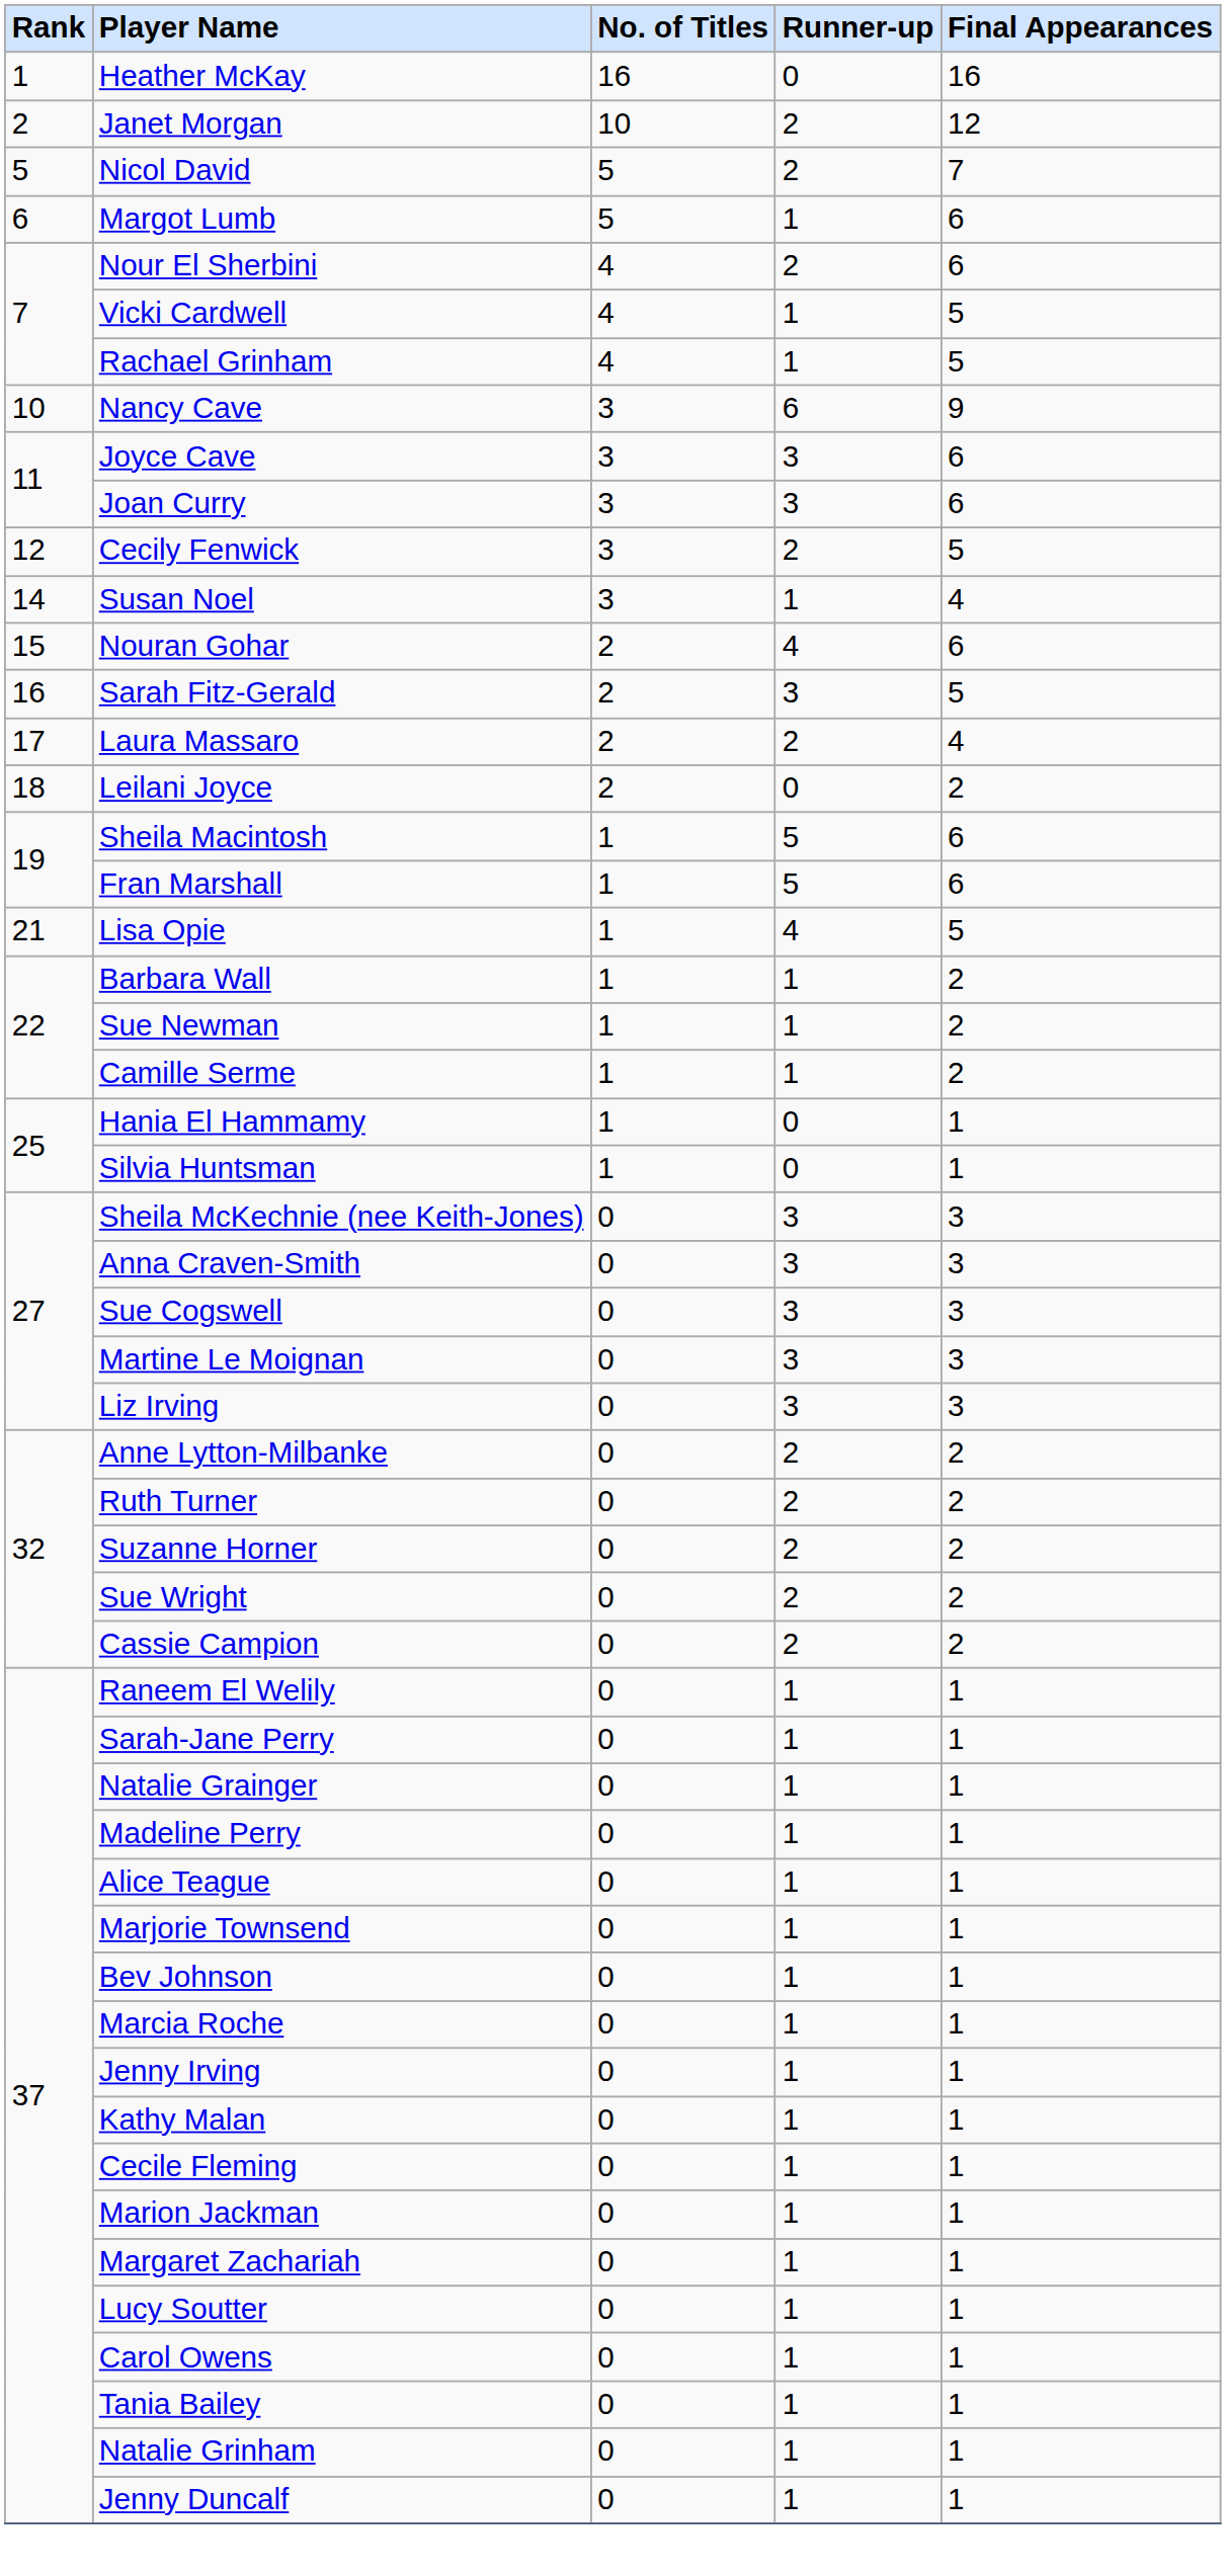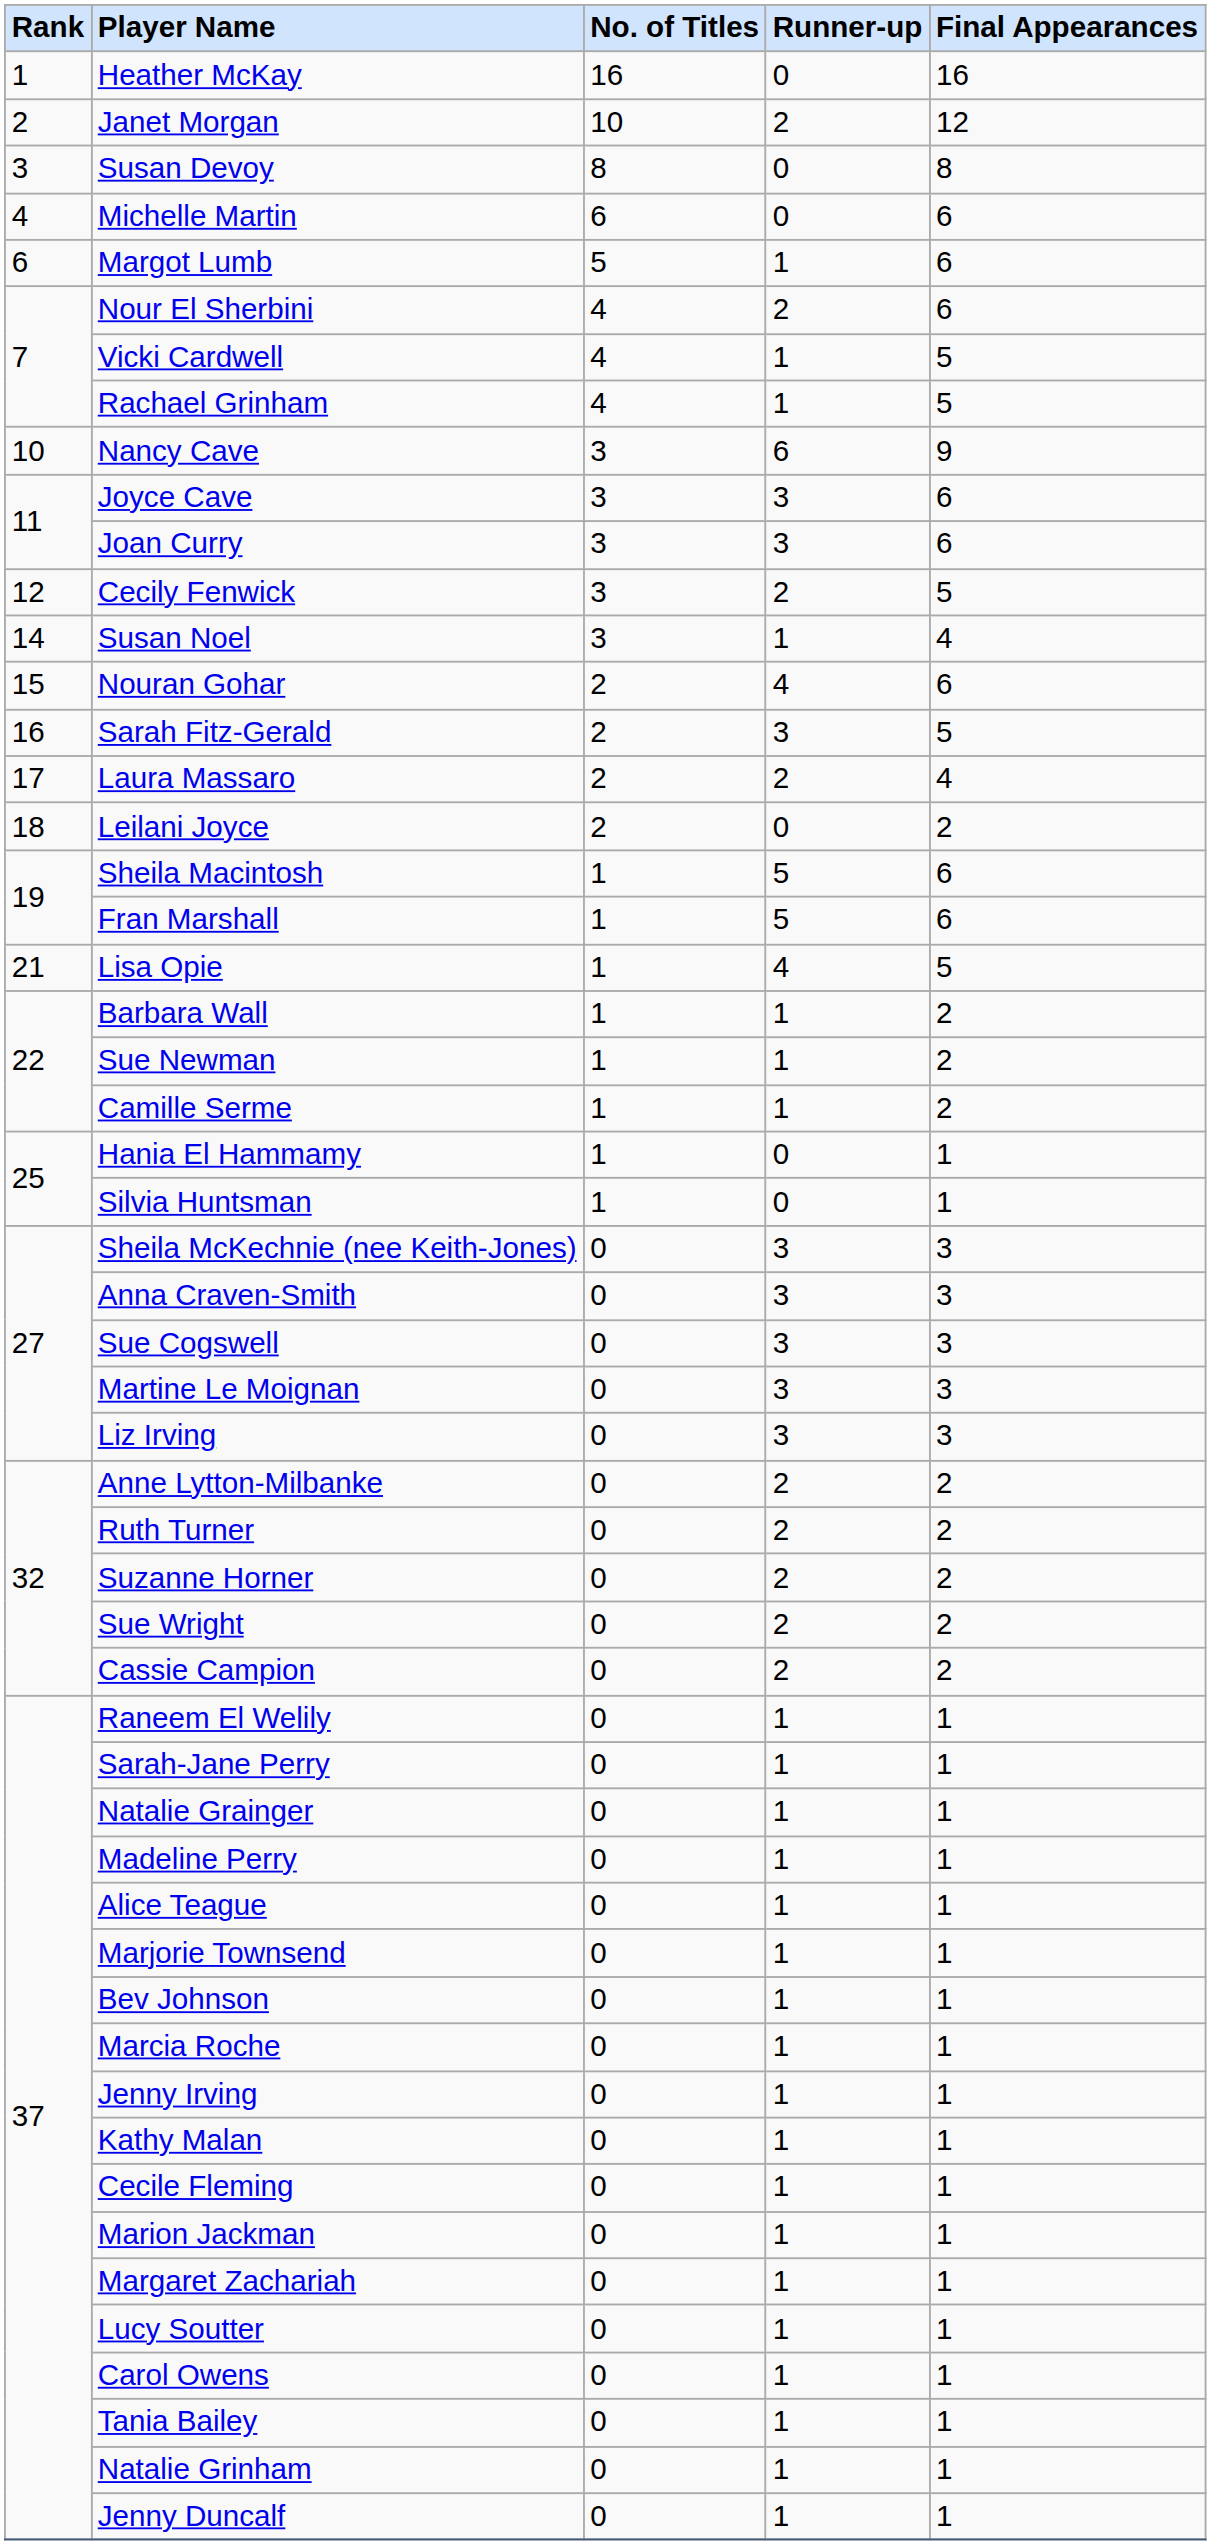+ row: 3 | Susan Devoy | 8 | 0 | 8
+ row: 4 | Michelle Martin | 6 | 0 | 6
- row: 5 | Nicol David | 5 | 2 | 7
